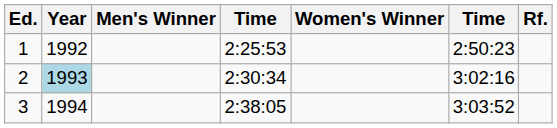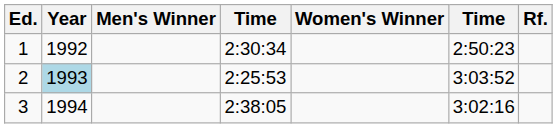1 | column 4: 2:25:53 -> 2:30:34
2 | column 4: 2:30:34 -> 2:25:53
2 | column 6: 3:02:16 -> 3:03:52
3 | column 6: 3:03:52 -> 3:02:16
